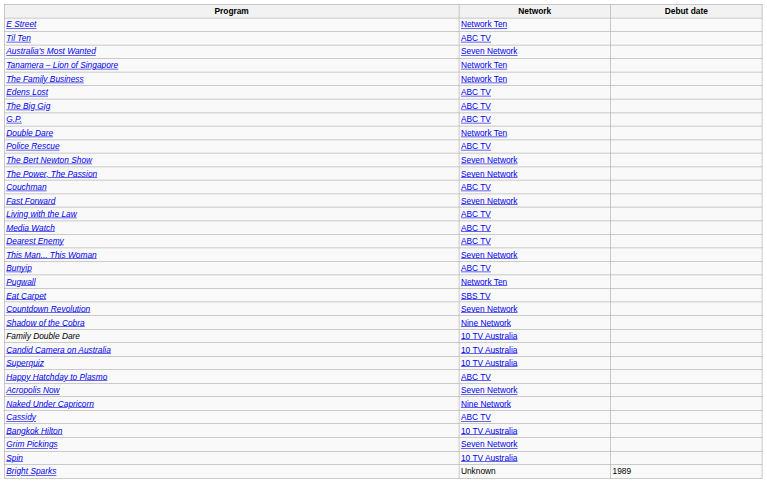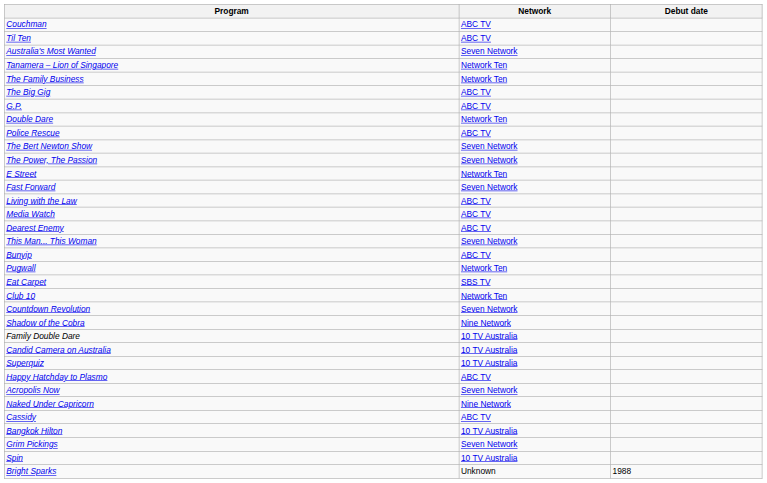rows swapped: E Street <-> Couchman
- row: Edens Lost | ABC TV
+ row: Club 10 | Network Ten
Bright Sparks | Debut date: 1989 -> 1988
